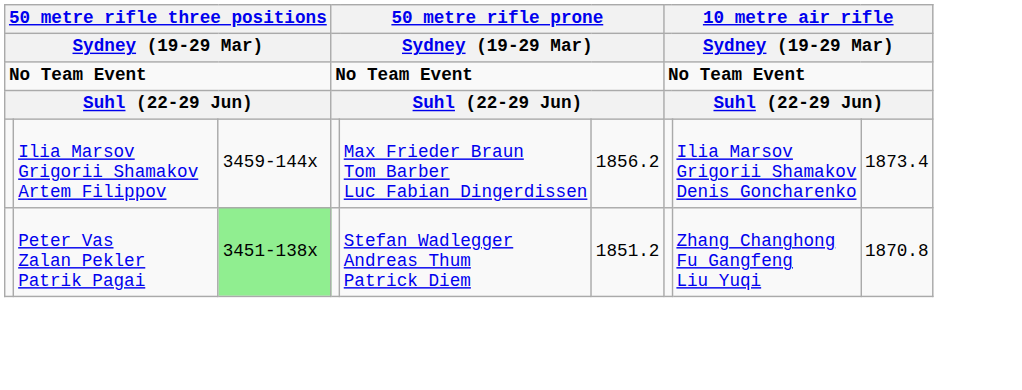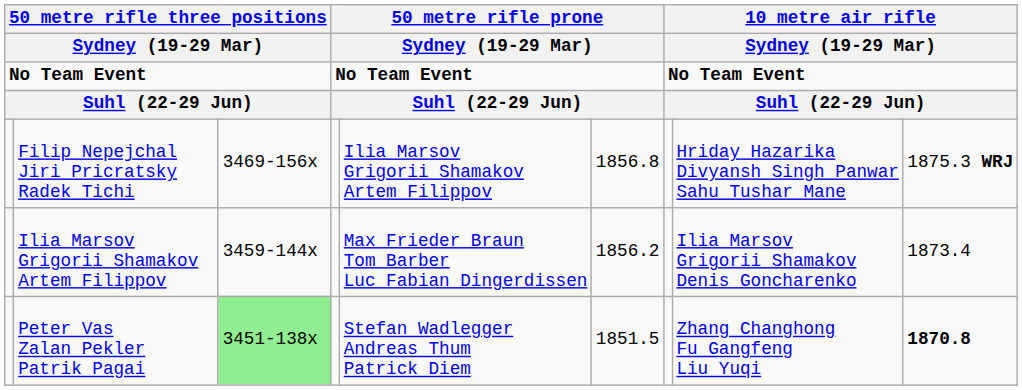+ row: Filip Nepejchal Jiri Pricratsky Radek Tichi | 3469-156x | Ilia Marsov Grigorii Shamakov Artem Filippov | 1856.8 | Hriday Hazarika Divyansh Singh Panwar Sahu Tushar Mane | 1875.3 WRJ
Peter Vas Zalan Pekler Patrik Pagai | column 6: 1851.2 -> 1851.5
Peter Vas Zalan Pekler Patrik Pagai | column 9: normal -> bold
